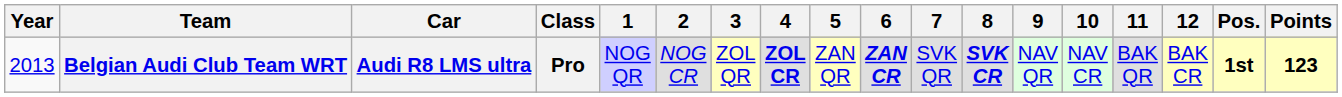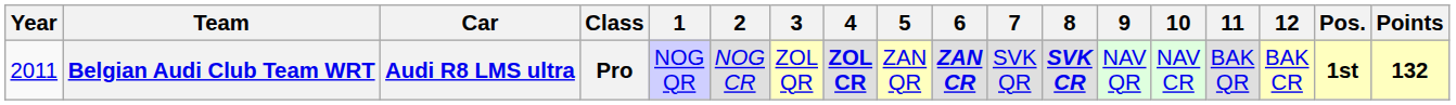Belgian Audi Club Team WRT | Year: 2013 -> 2011
Belgian Audi Club Team WRT | Points: 123 -> 132
